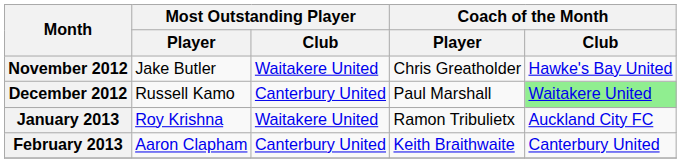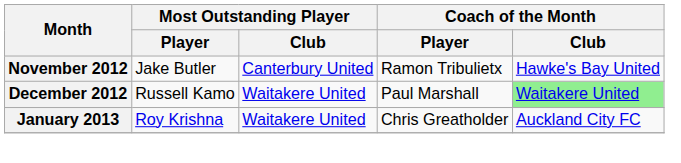November 2012 | Most Outstanding Player / Club: Waitakere United -> Canterbury United
November 2012 | Coach of the Month / Player: Chris Greatholder -> Ramon Tribulietx
December 2012 | Most Outstanding Player / Club: Canterbury United -> Waitakere United
January 2013 | Coach of the Month / Player: Ramon Tribulietx -> Chris Greatholder
- row: February 2013 | Aaron Clapham | Canterbury United | Keith Braithwaite | Canterbury United
